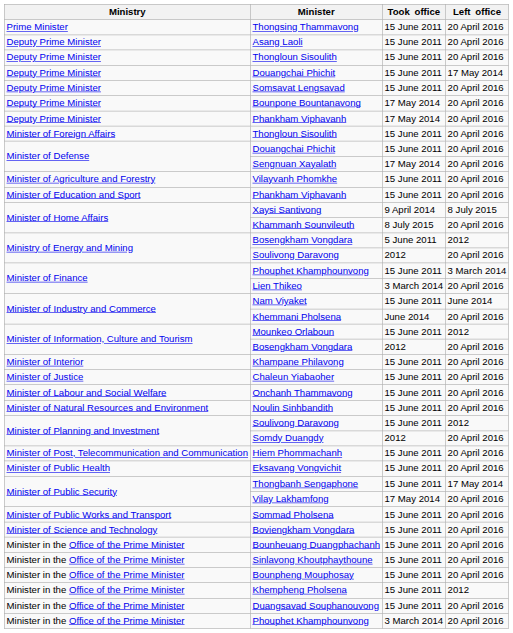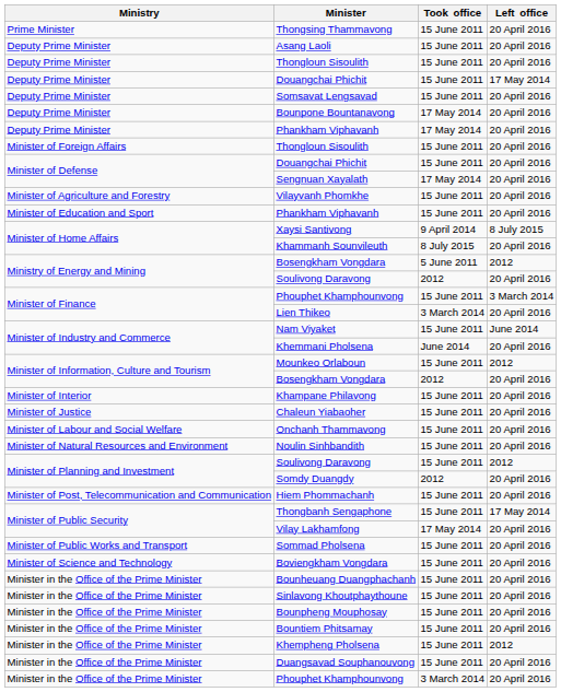- row: Minister of Public Health | Eksavang Vongvichit | 15 June 2011 | 20 April 2016
+ row: Minister in the Office of the Prime Minister | Bountiem Phitsamay | 15 June 2011 | 20 April 2016
